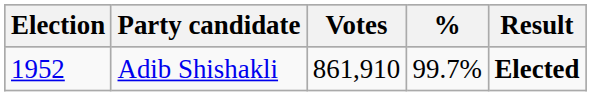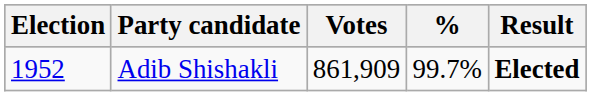Adib Shishakli | Votes: 861,910 -> 861,909
